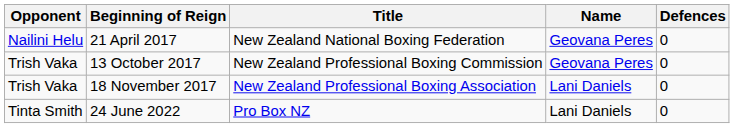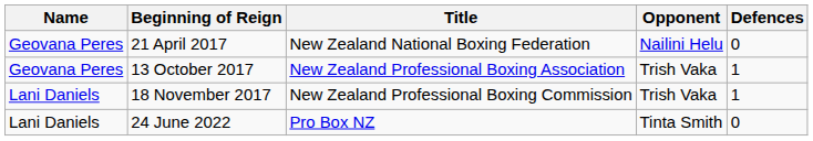columns swapped: Name <-> Opponent
13 October 2017 | Title: New Zealand Professional Boxing Commission -> New Zealand Professional Boxing Association
13 October 2017 | Defences: 0 -> 1
18 November 2017 | Title: New Zealand Professional Boxing Association -> New Zealand Professional Boxing Commission
18 November 2017 | Defences: 0 -> 1
